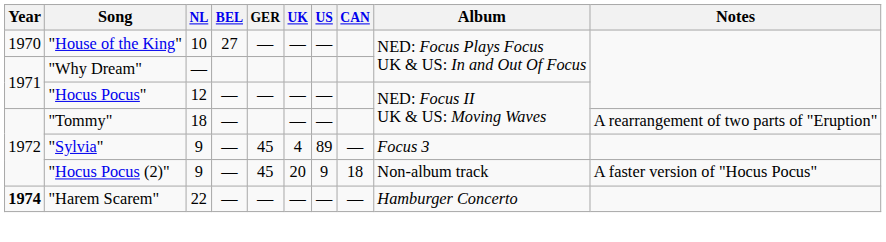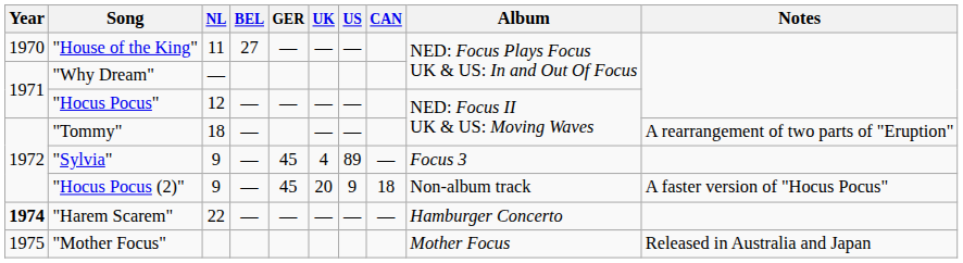"House of the King" | NL: 10 -> 11
+ row: 1975 | "Mother Focus" | Mother Focus | Released in Australia and Japan
